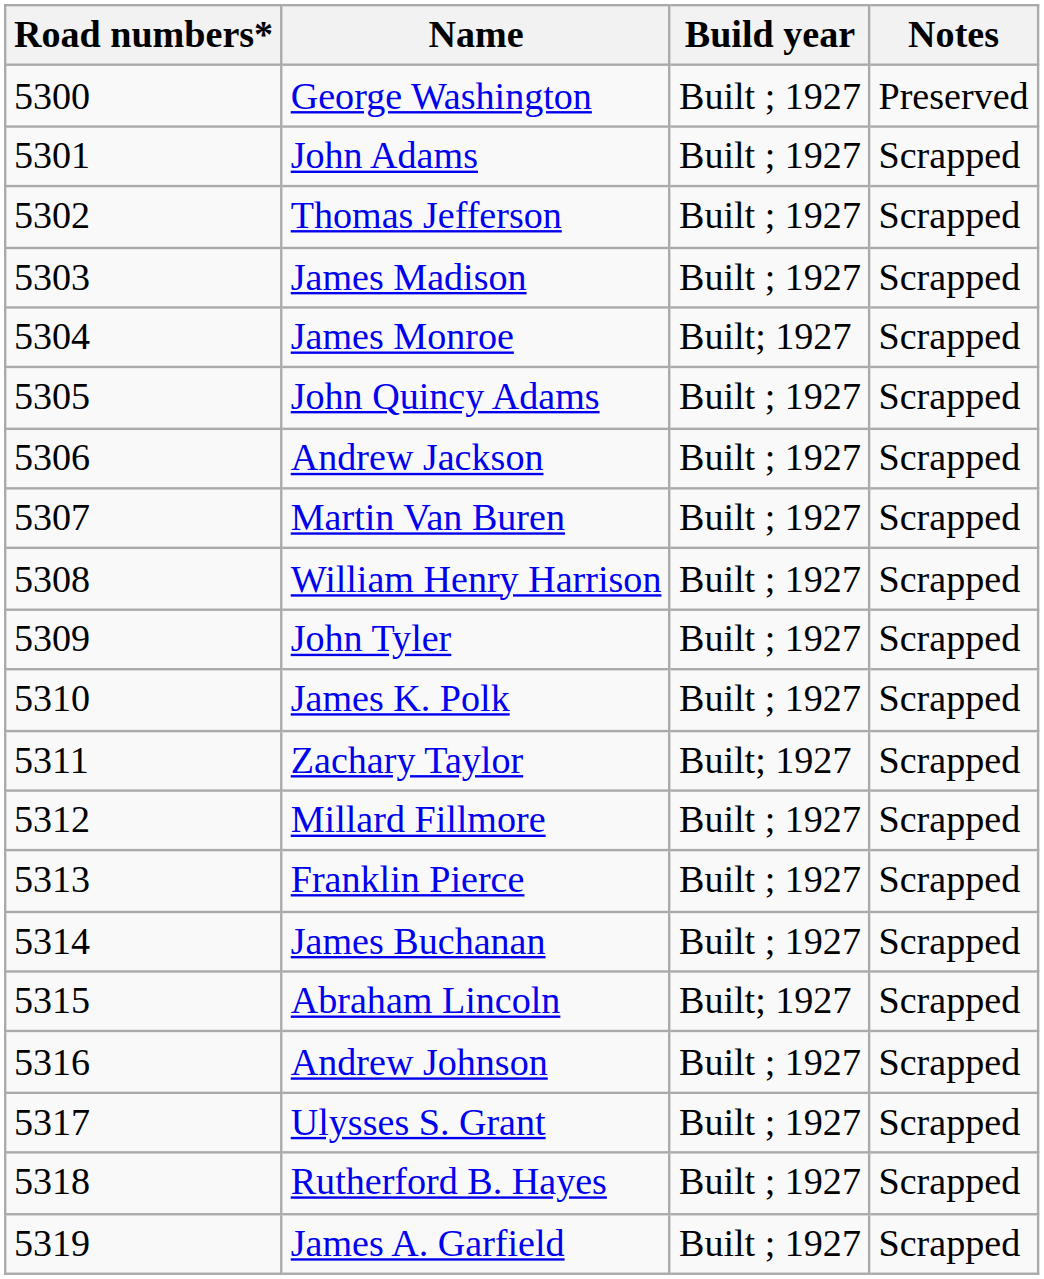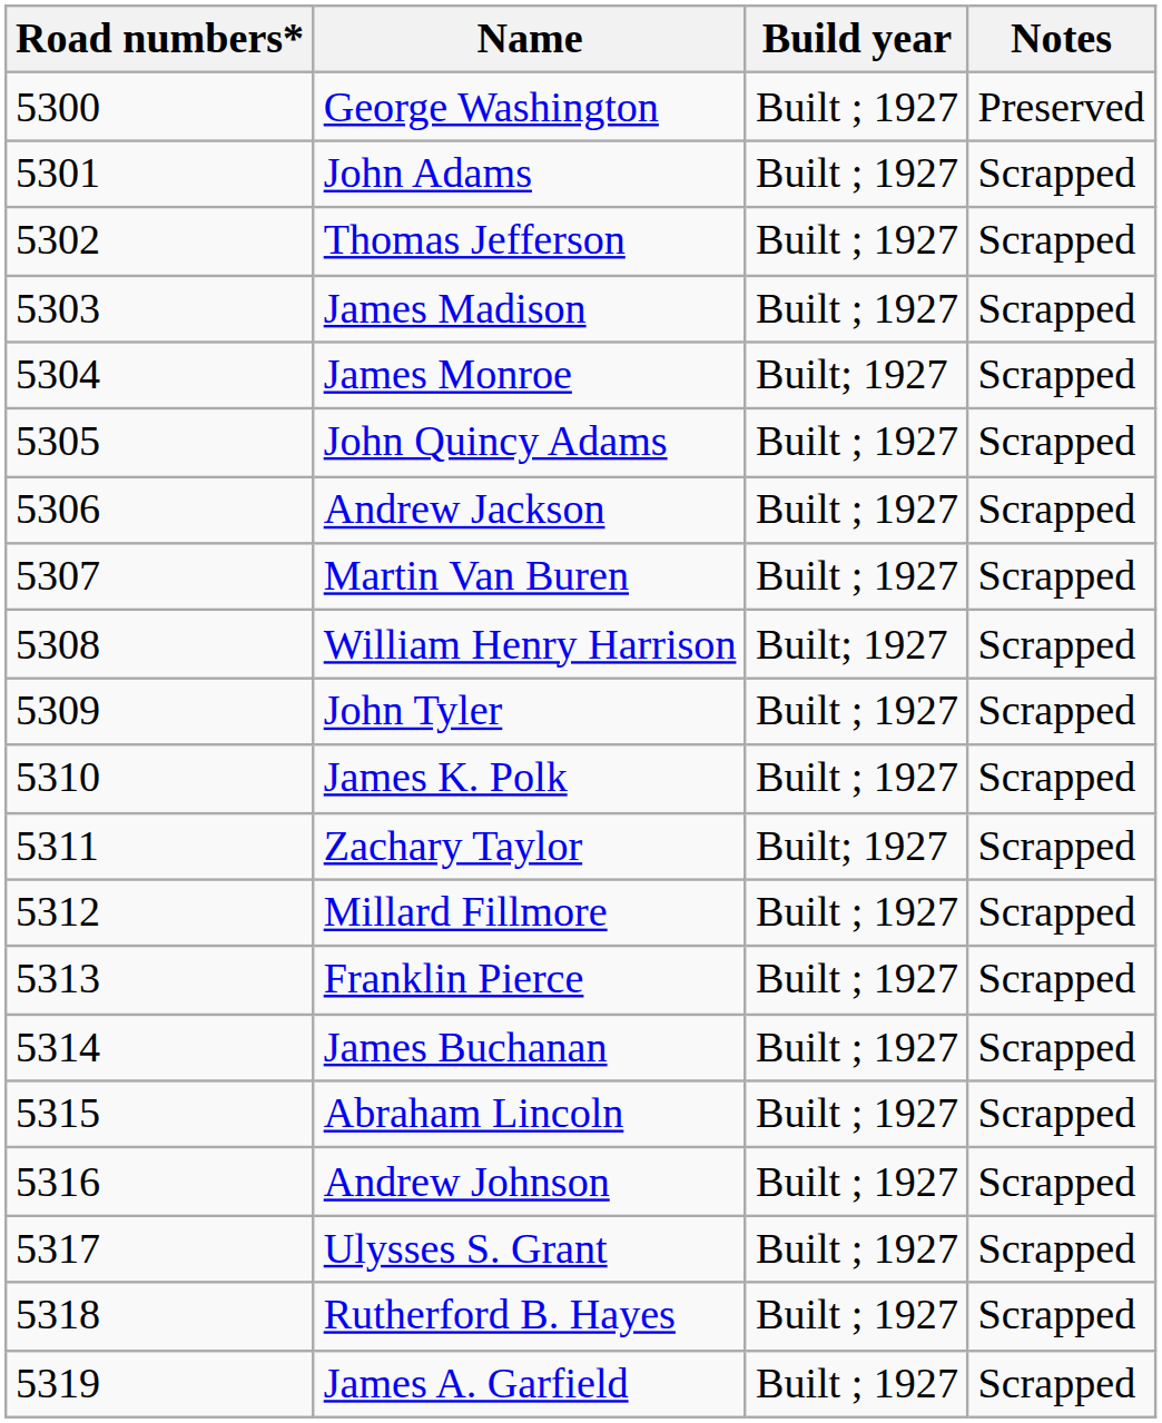William Henry Harrison | Build year: Built ; 1927 -> Built; 1927
Abraham Lincoln | Build year: Built; 1927 -> Built ; 1927
